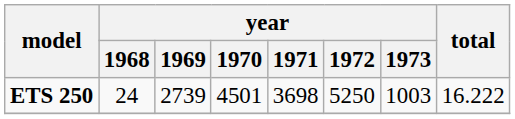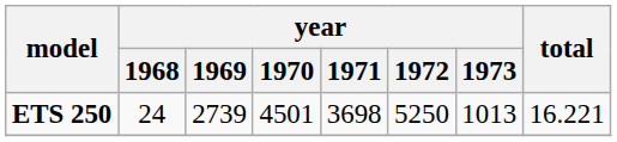ETS 250 | year / 1973: 1003 -> 1013
ETS 250 | total: 16.222 -> 16.221
